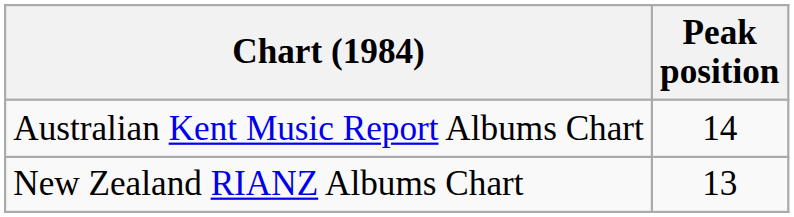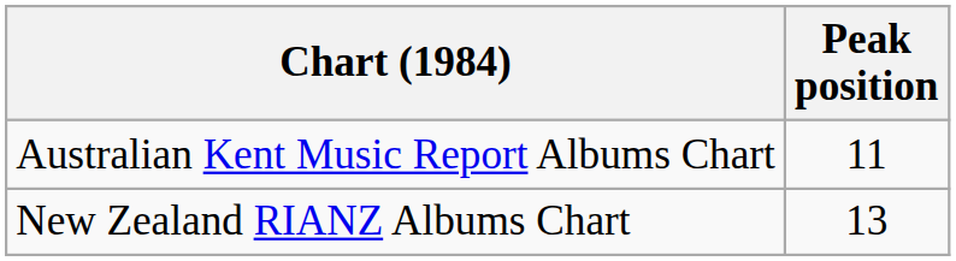Australian Kent Music Report Albums Chart | Peak position: 14 -> 11
